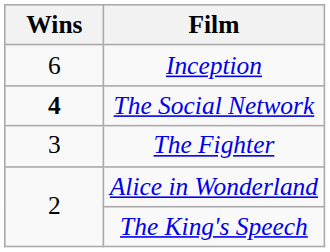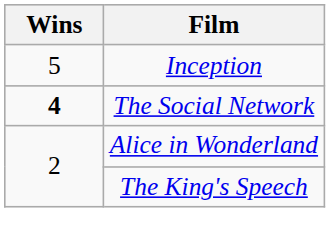Inception | Wins: 6 -> 5
- row: 3 | The Fighter
